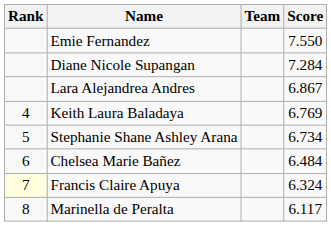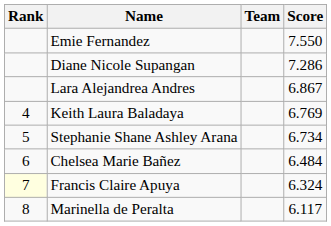Diane Nicole Supangan | Score: 7.284 -> 7.286
